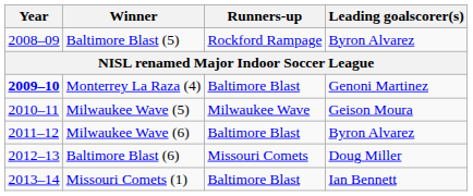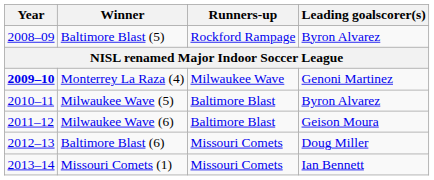Monterrey La Raza (4) | Runners-up: Baltimore Blast -> Milwaukee Wave
Milwaukee Wave (5) | Runners-up: Milwaukee Wave -> Baltimore Blast
Milwaukee Wave (5) | Leading goalscorer(s): Geison Moura -> Byron Alvarez
Milwaukee Wave (6) | Leading goalscorer(s): Byron Alvarez -> Geison Moura
Missouri Comets (1) | Runners-up: Baltimore Blast -> Missouri Comets
